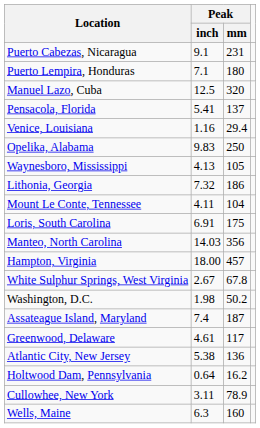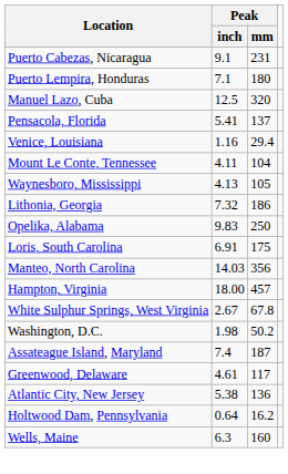rows swapped: Opelika, Alabama <-> Mount Le Conte, Tennessee
- row: Cullowhee, New York | 3.11 | 78.9
